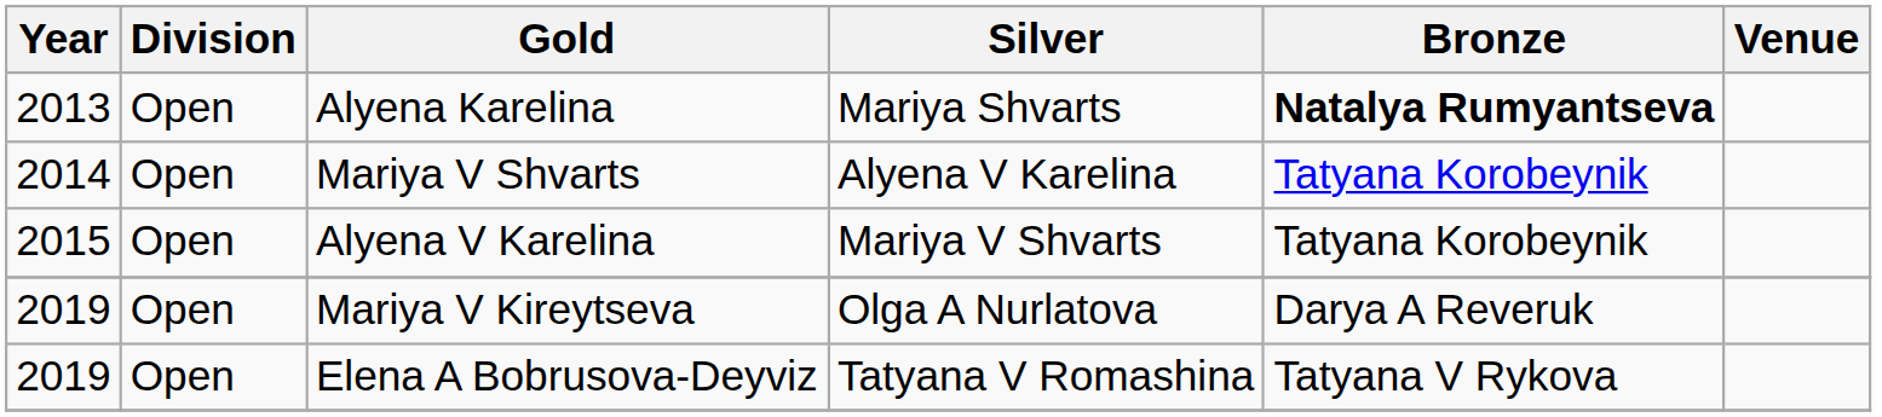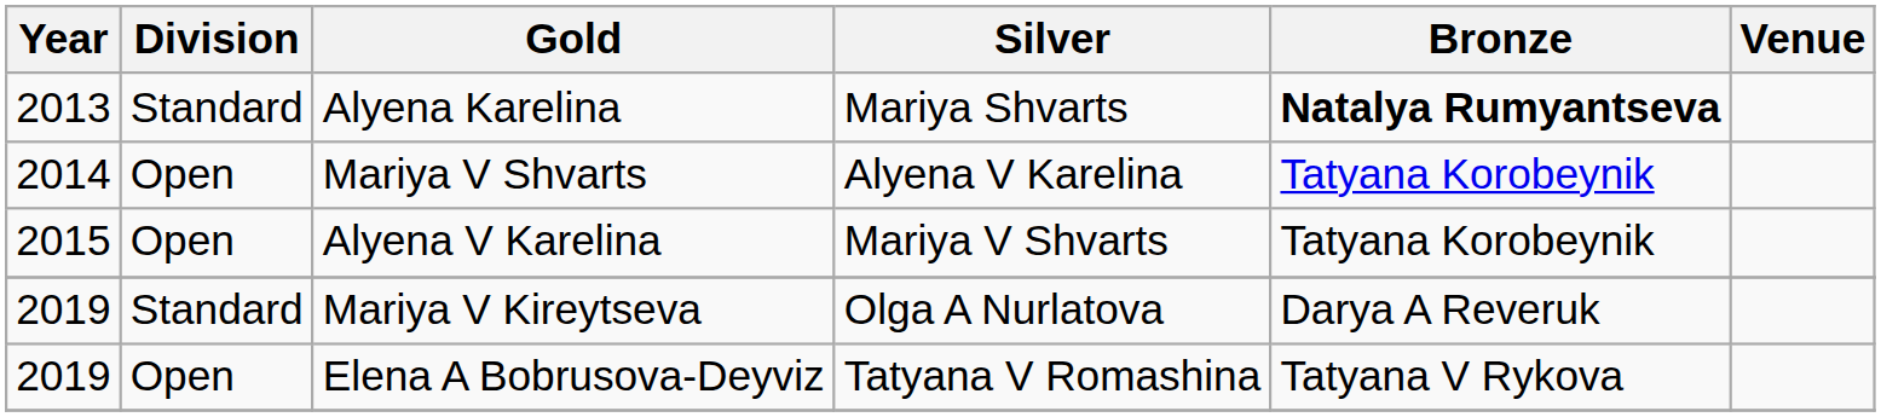Alyena Karelina | Division: Open -> Standard
Mariya V Kireytseva | Division: Open -> Standard
